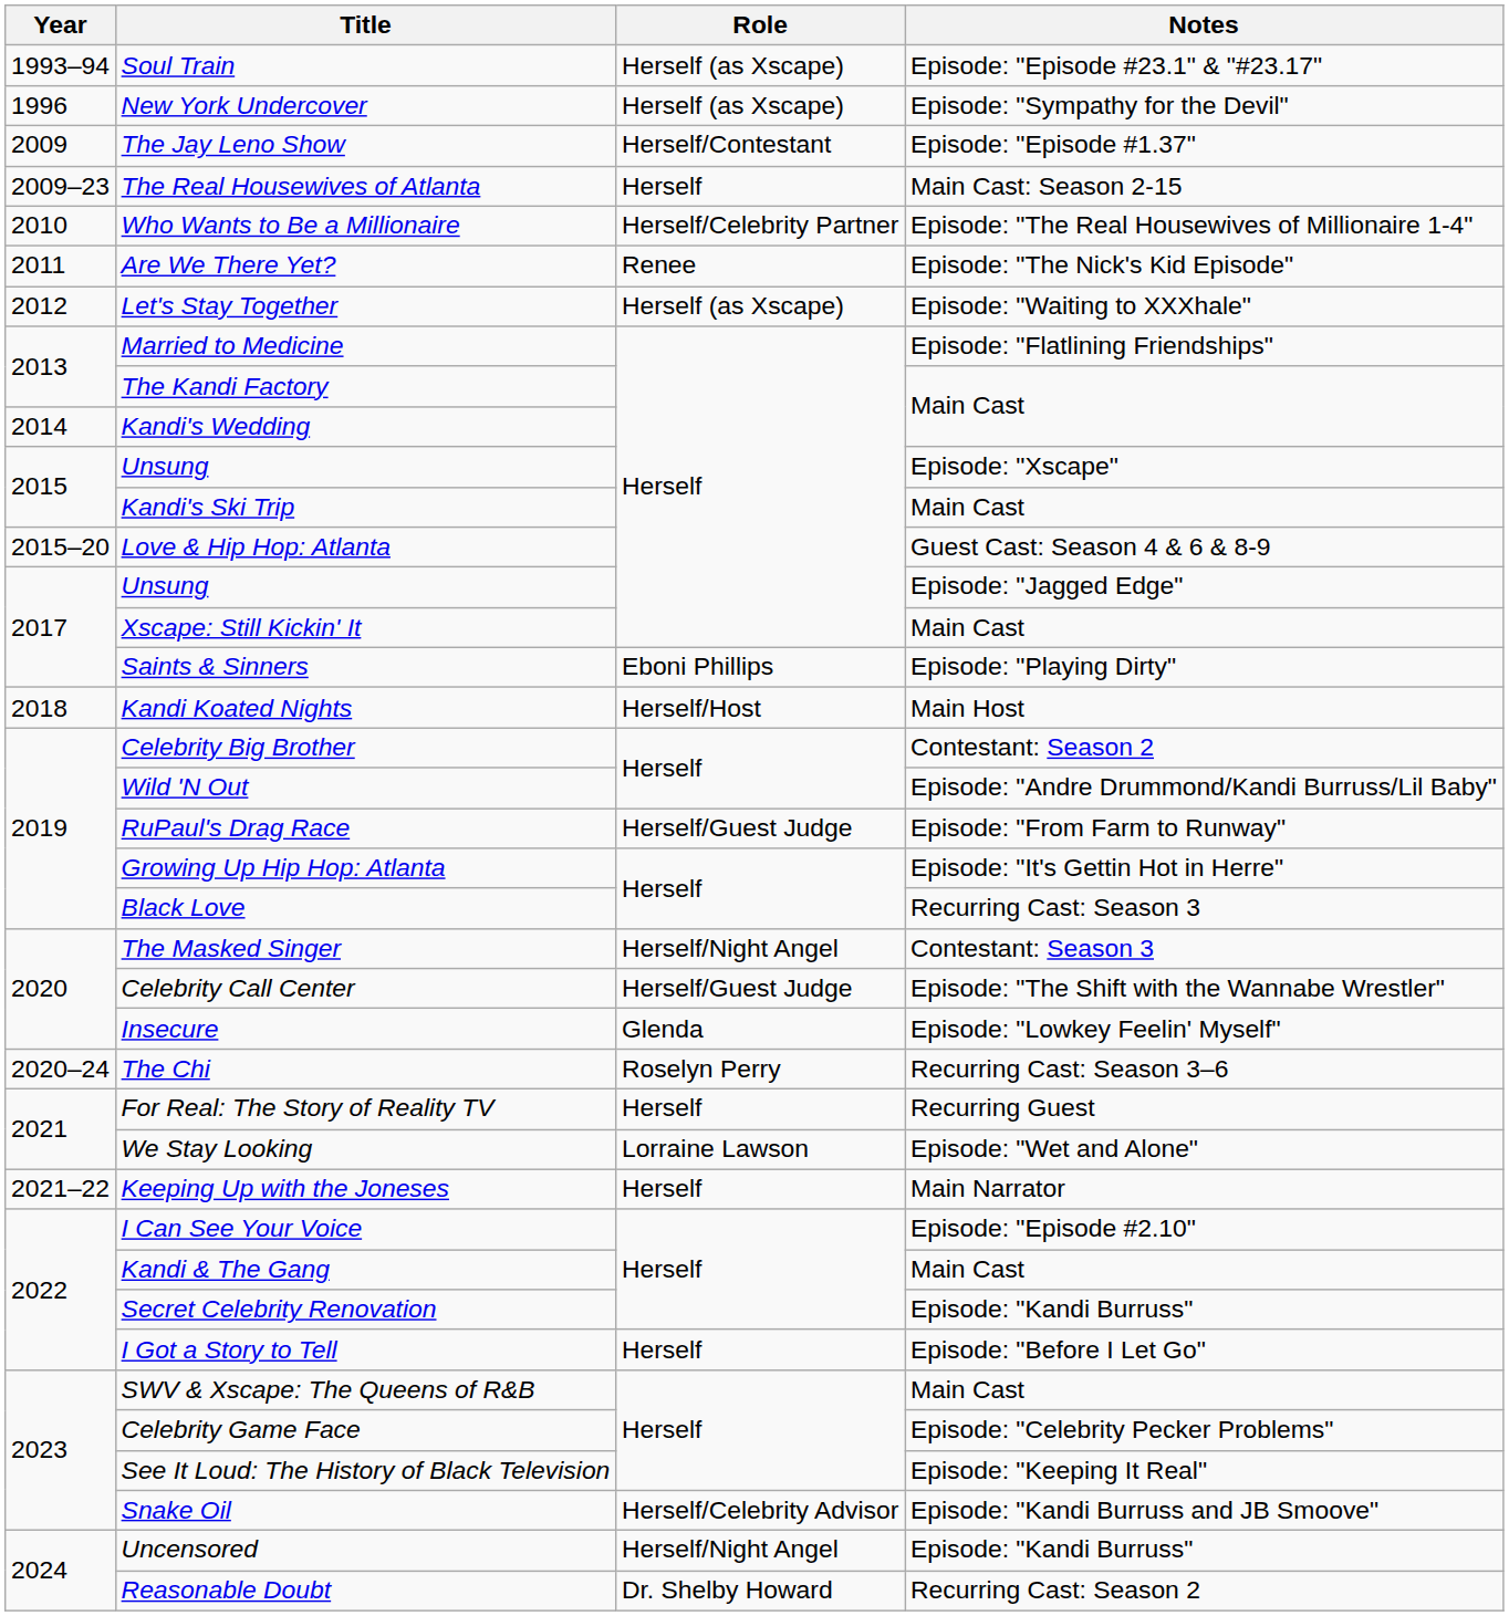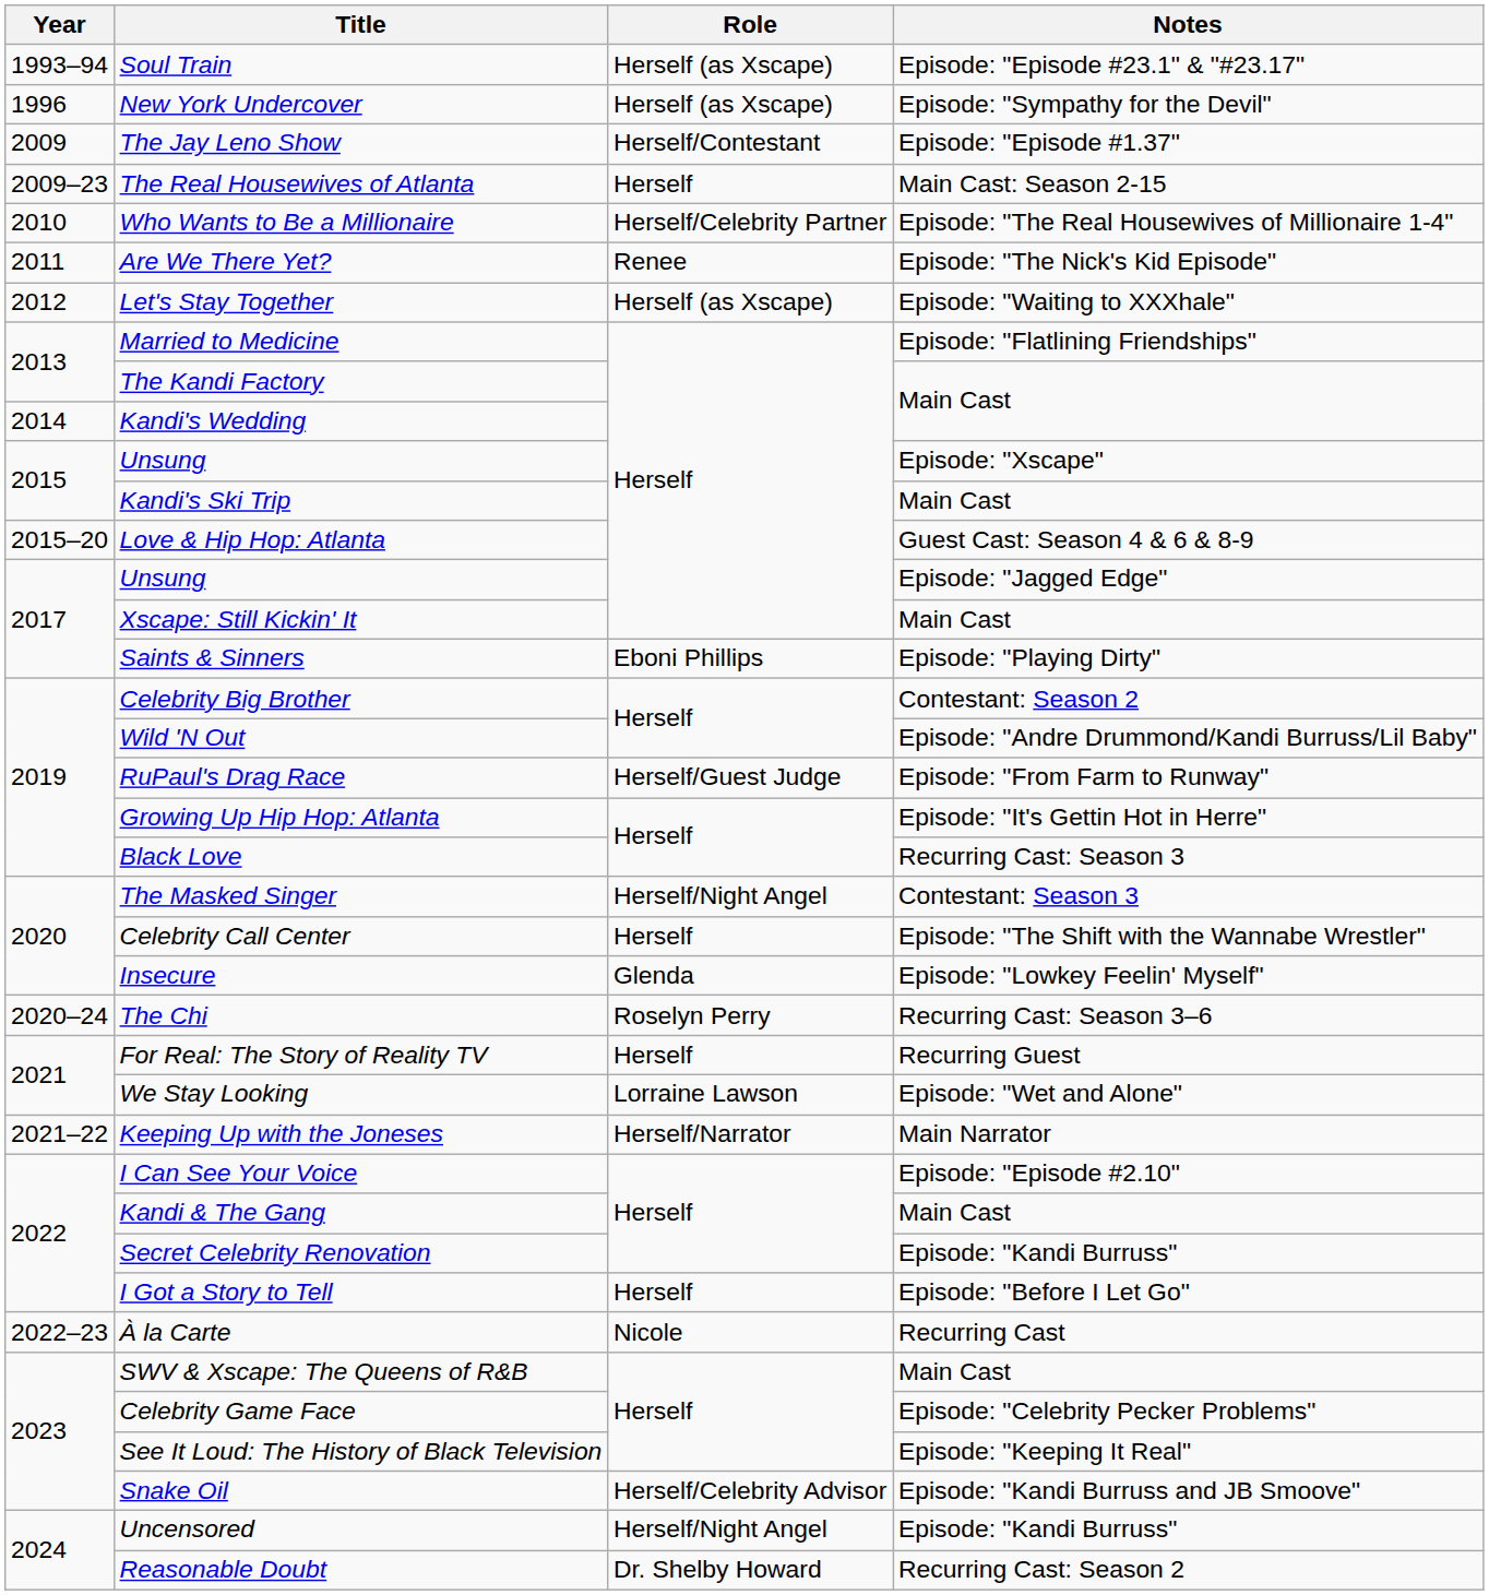- row: 2018 | Kandi Koated Nights | Herself/Host | Main Host
Celebrity Call Center | Role: Herself/Guest Judge -> Herself
Keeping Up with the Joneses | Role: Herself -> Herself/Narrator
+ row: 2022–23 | À la Carte | Nicole | Recurring Cast
